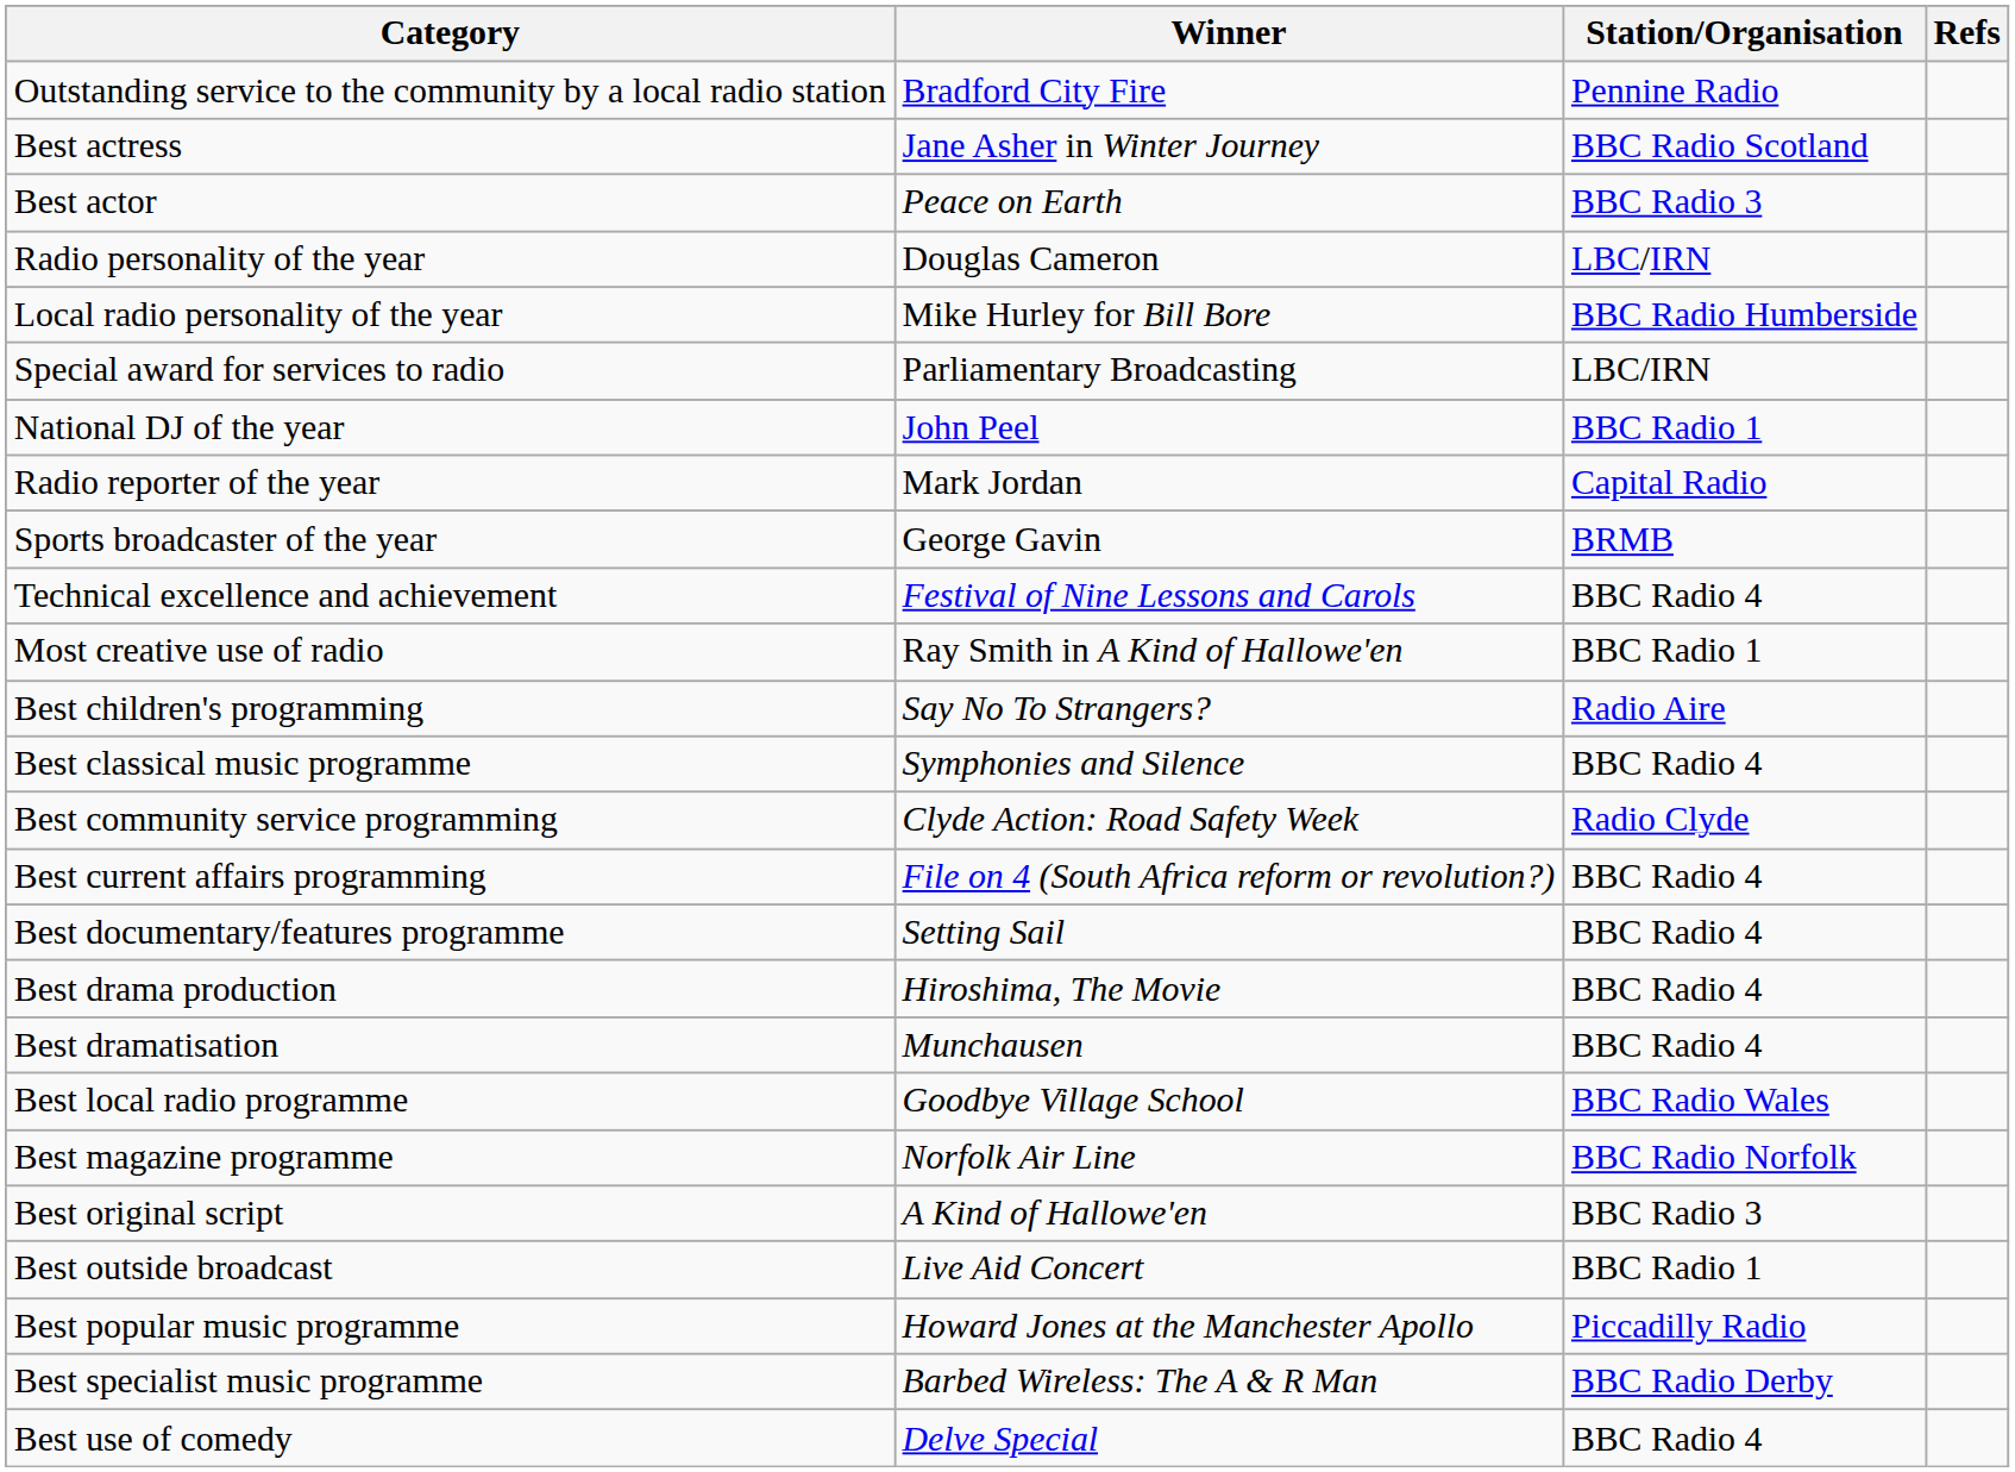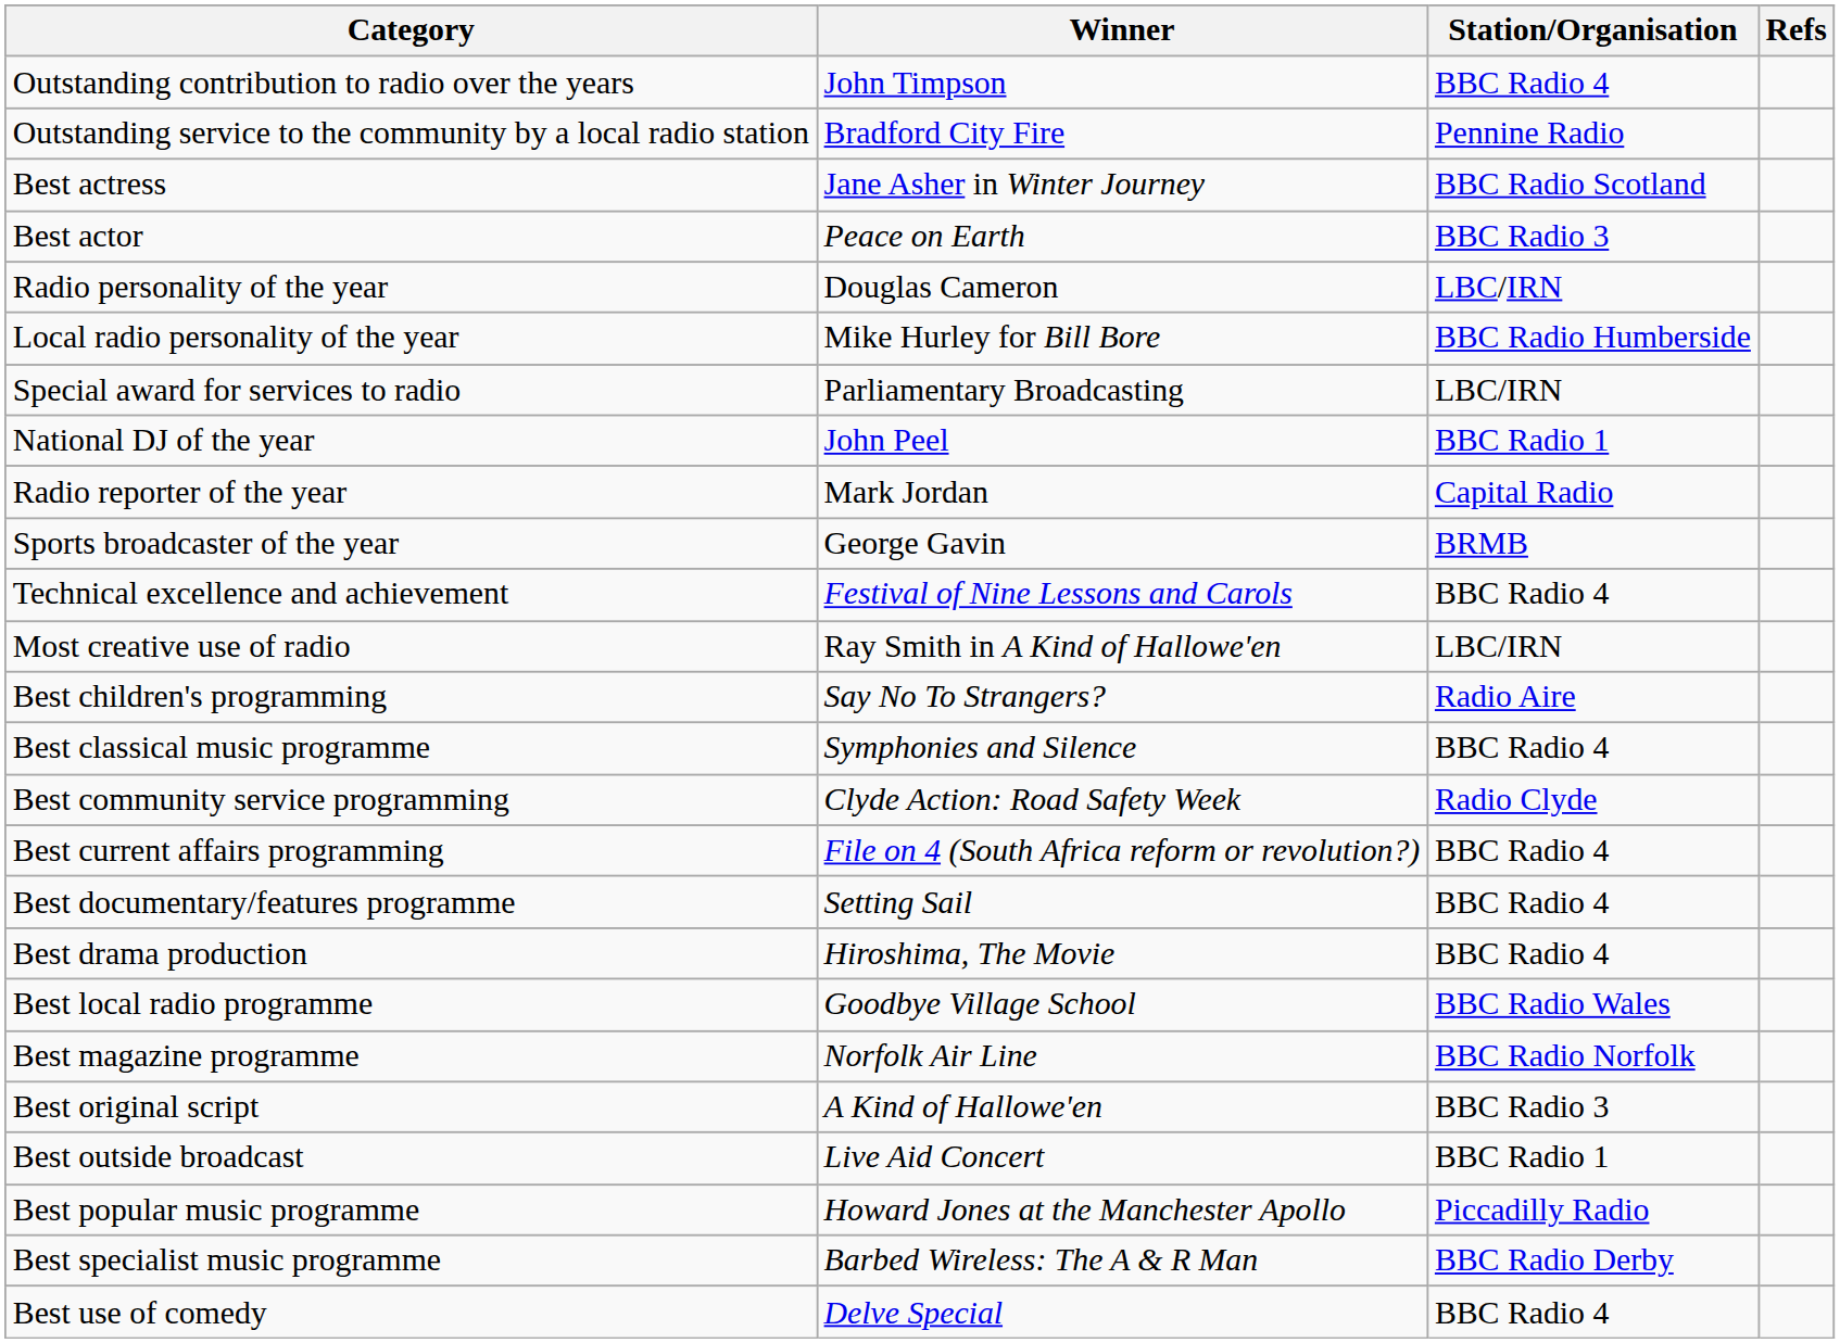+ row: Outstanding contribution to radio over the years | John Timpson | BBC Radio 4
Most creative use of radio | Station/Organisation: BBC Radio 1 -> LBC/IRN
- row: Best dramatisation | Munchausen | BBC Radio 4
